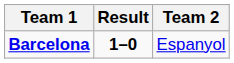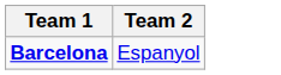- column: Result | 1–0
